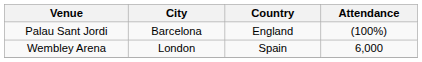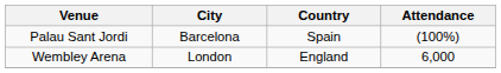Palau Sant Jordi | Country: England -> Spain
Wembley Arena | Country: Spain -> England
